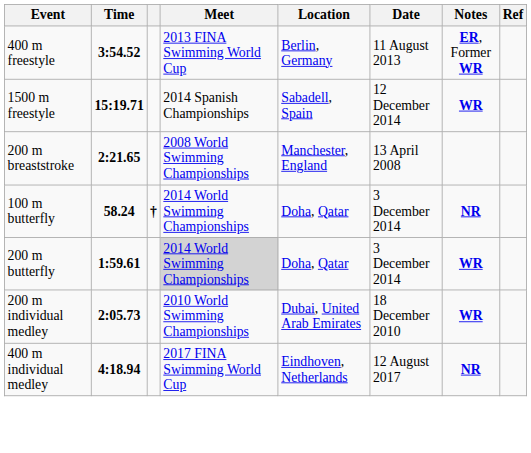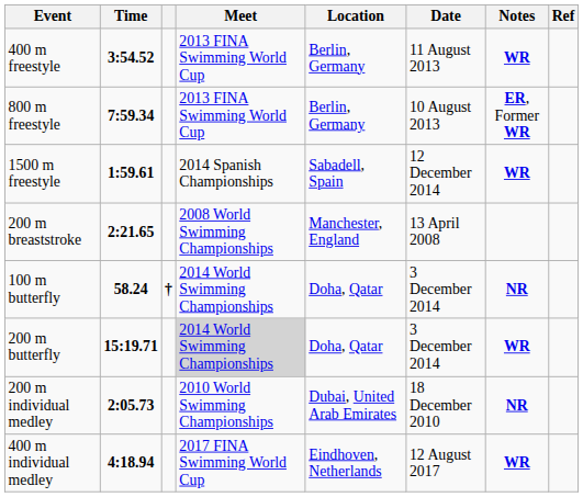400 m freestyle | Notes: ER, Former WR -> WR
+ row: 800 m freestyle | 7:59.34 | 2013 FINA Swimming World Cup | Berlin, Germany | 10 August 2013 | ER, Former WR
1500 m freestyle | Time: 15:19.71 -> 1:59.61
200 m butterfly | Time: 1:59.61 -> 15:19.71
200 m individual medley | Notes: WR -> NR
400 m individual medley | Notes: NR -> WR
